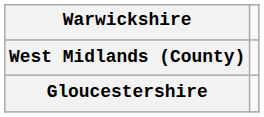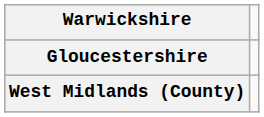rows swapped: West Midlands (County) <-> Gloucestershire
